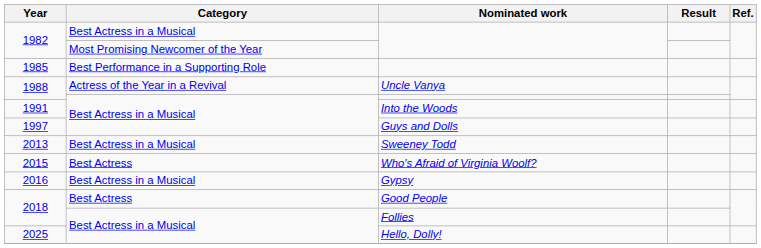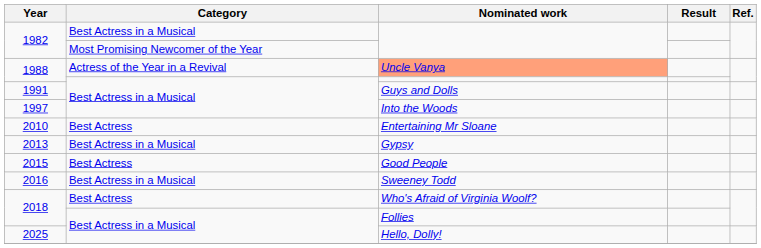- row: 1985 | Best Performance in a Supporting Role
1988 / Actress of the Year in a Revival | Nominated work: no background -> lightsalmon background
1991 | Nominated work: Into the Woods -> Guys and Dolls
1997 | Nominated work: Guys and Dolls -> Into the Woods
+ row: 2010 | Best Actress | Entertaining Mr Sloane
2013 | Nominated work: Sweeney Todd -> Gypsy
2015 | Nominated work: Who's Afraid of Virginia Woolf? -> Good People
2016 | Nominated work: Gypsy -> Sweeney Todd
2018 / Best Actress | Nominated work: Good People -> Who's Afraid of Virginia Woolf?
